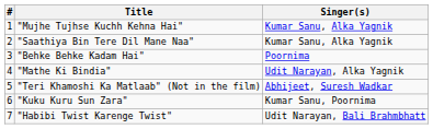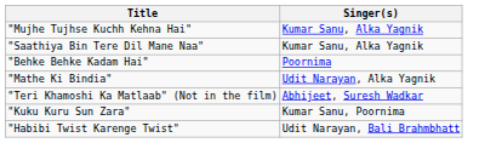- column: # | 1 | 2 | 3 | 4 | 5 | 6 | 7
